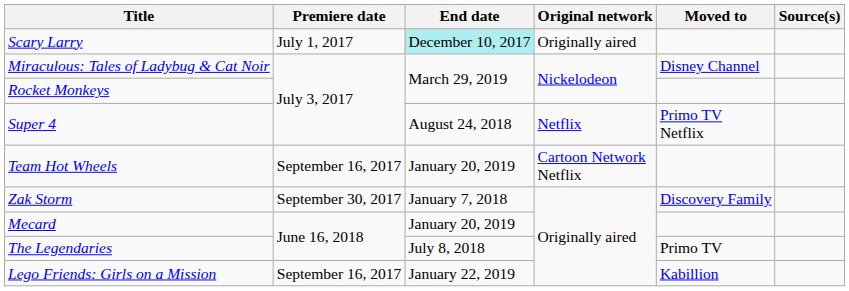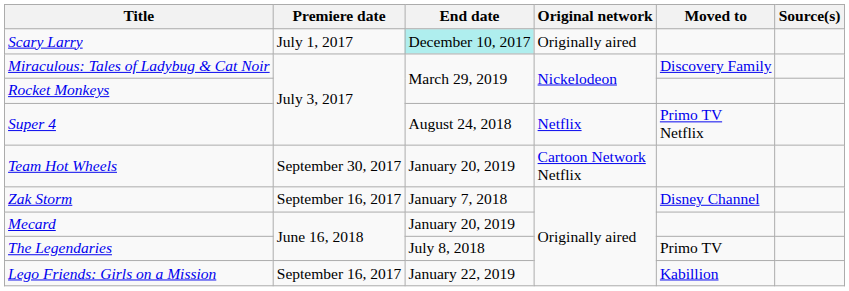Miraculous: Tales of Ladybug & Cat Noir | Moved to: Disney Channel -> Discovery Family
Team Hot Wheels | Premiere date: September 16, 2017 -> September 30, 2017
Zak Storm | Premiere date: September 30, 2017 -> September 16, 2017
Zak Storm | Moved to: Discovery Family -> Disney Channel
